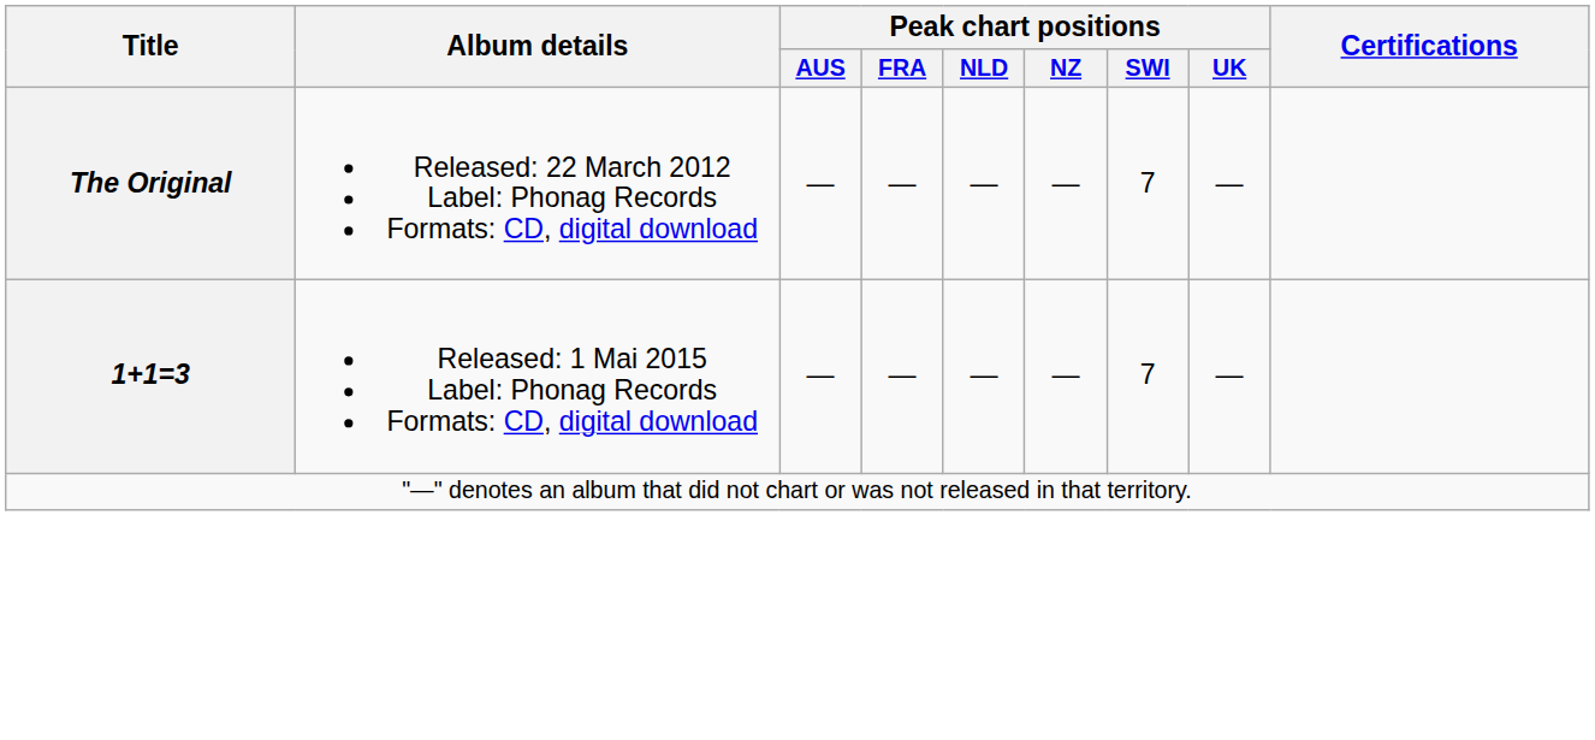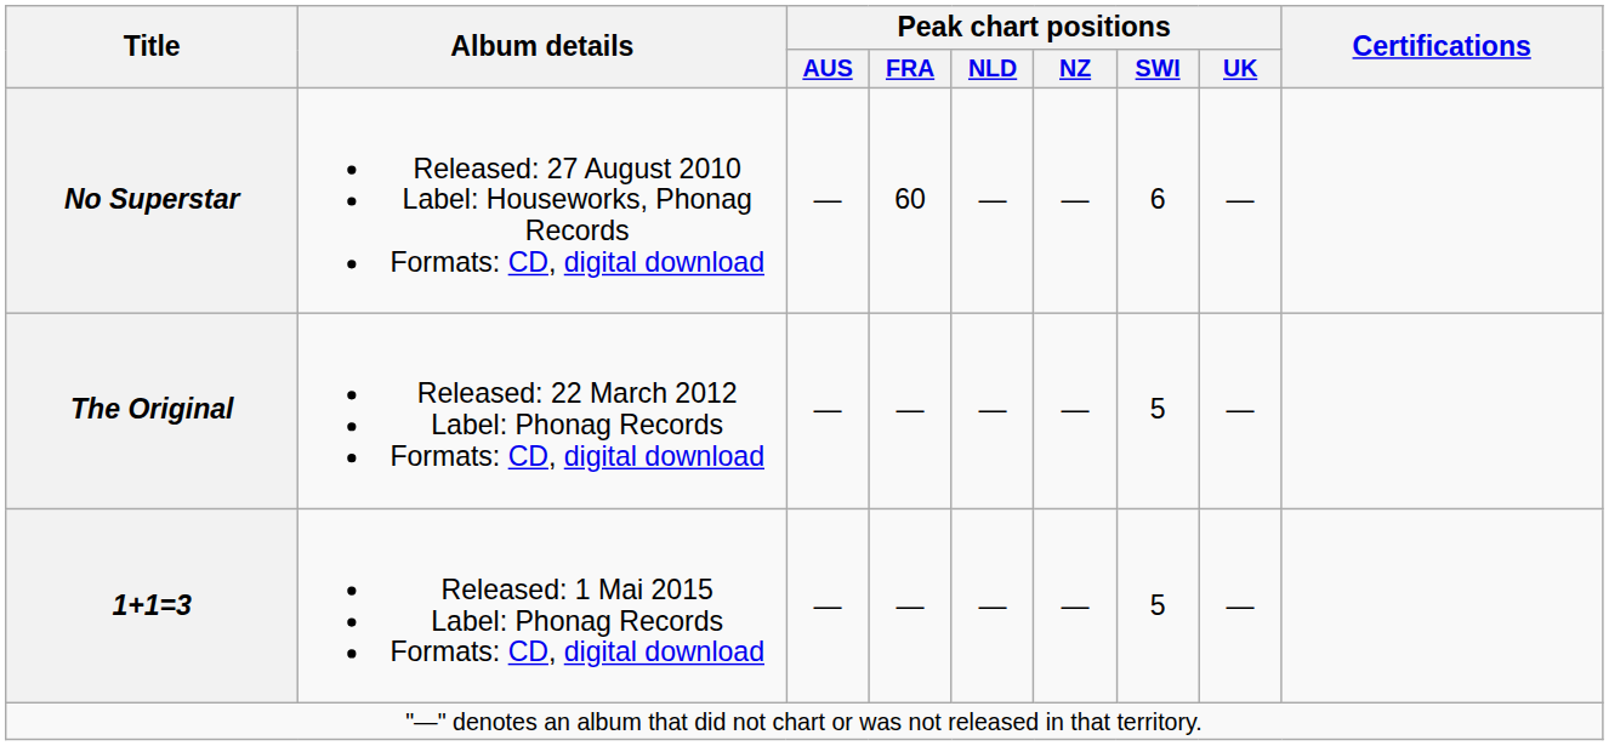+ row: No Superstar | Released: 27 August 2010 Label: Houseworks, Phonag Records Formats: CD, digital download | — | 60 | — | — | 6 | —
The Original | Peak chart positions / SWI: 7 -> 5
1+1=3 | Peak chart positions / SWI: 7 -> 5
